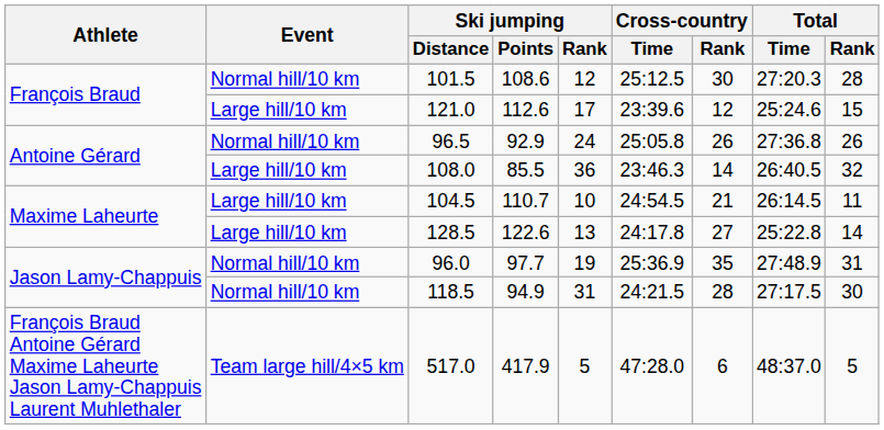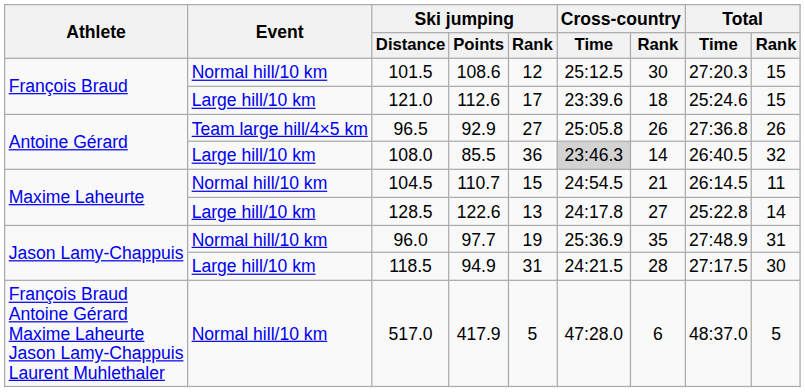101.5 | Total / Rank: 28 -> 15
121.0 | Cross-country / Rank: 12 -> 18
96.5 | Event: Normal hill/10 km -> Team large hill/4×5 km
96.5 | Ski jumping / Rank: 24 -> 27
108.0 | Cross-country / Time: no background -> lightgrey background
104.5 | Event: Large hill/10 km -> Normal hill/10 km
104.5 | Ski jumping / Rank: 10 -> 15
118.5 | Event: Normal hill/10 km -> Large hill/10 km
517.0 | Event: Team large hill/4×5 km -> Normal hill/10 km
